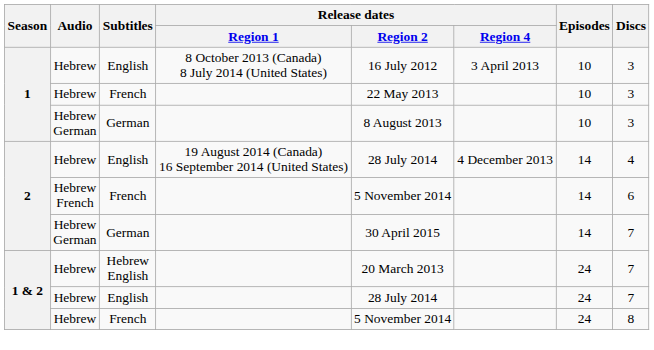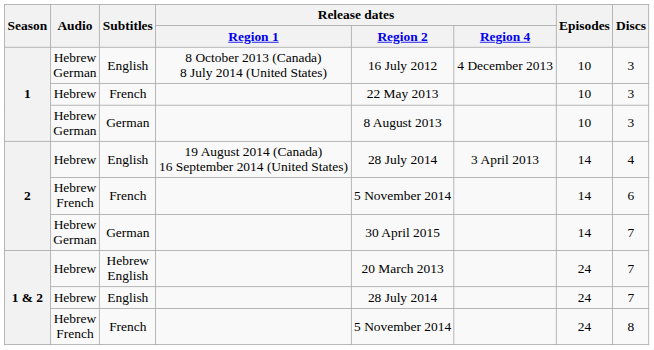1 / English | Audio: Hebrew -> Hebrew German
1 / English | Release dates / Region 4: 3 April 2013 -> 4 December 2013
2 / English | Release dates / Region 4: 4 December 2013 -> 3 April 2013
1 & 2 / French | Audio: Hebrew -> Hebrew French
